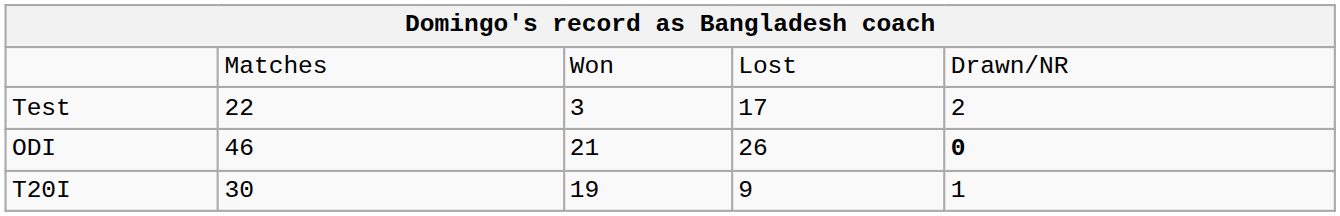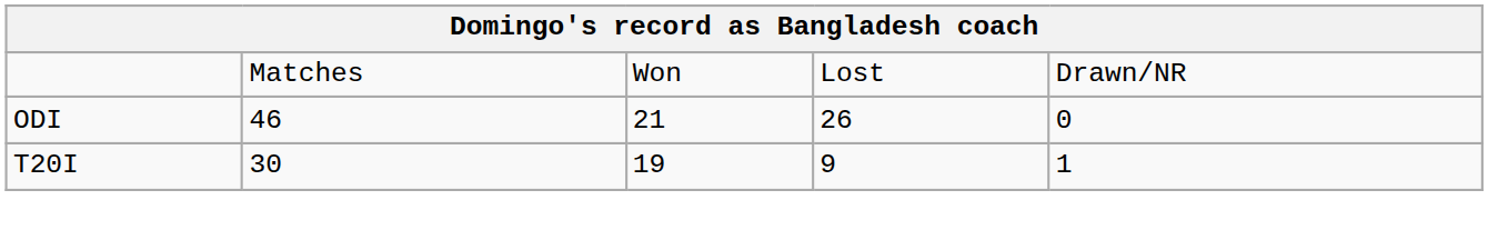- row: Test | 22 | 3 | 17 | 2
ODI | column 5: bold -> normal
